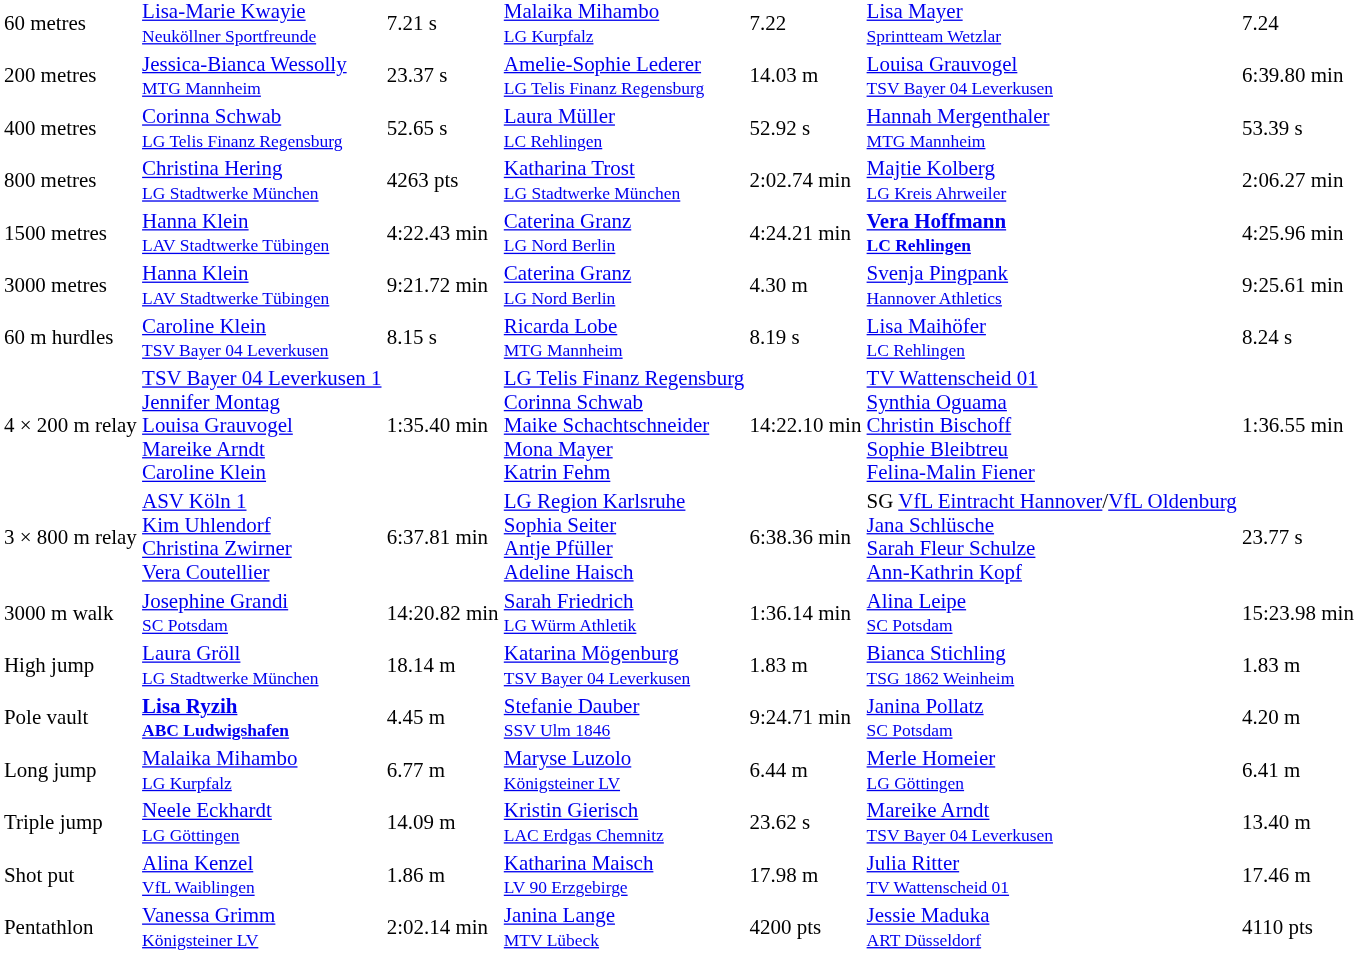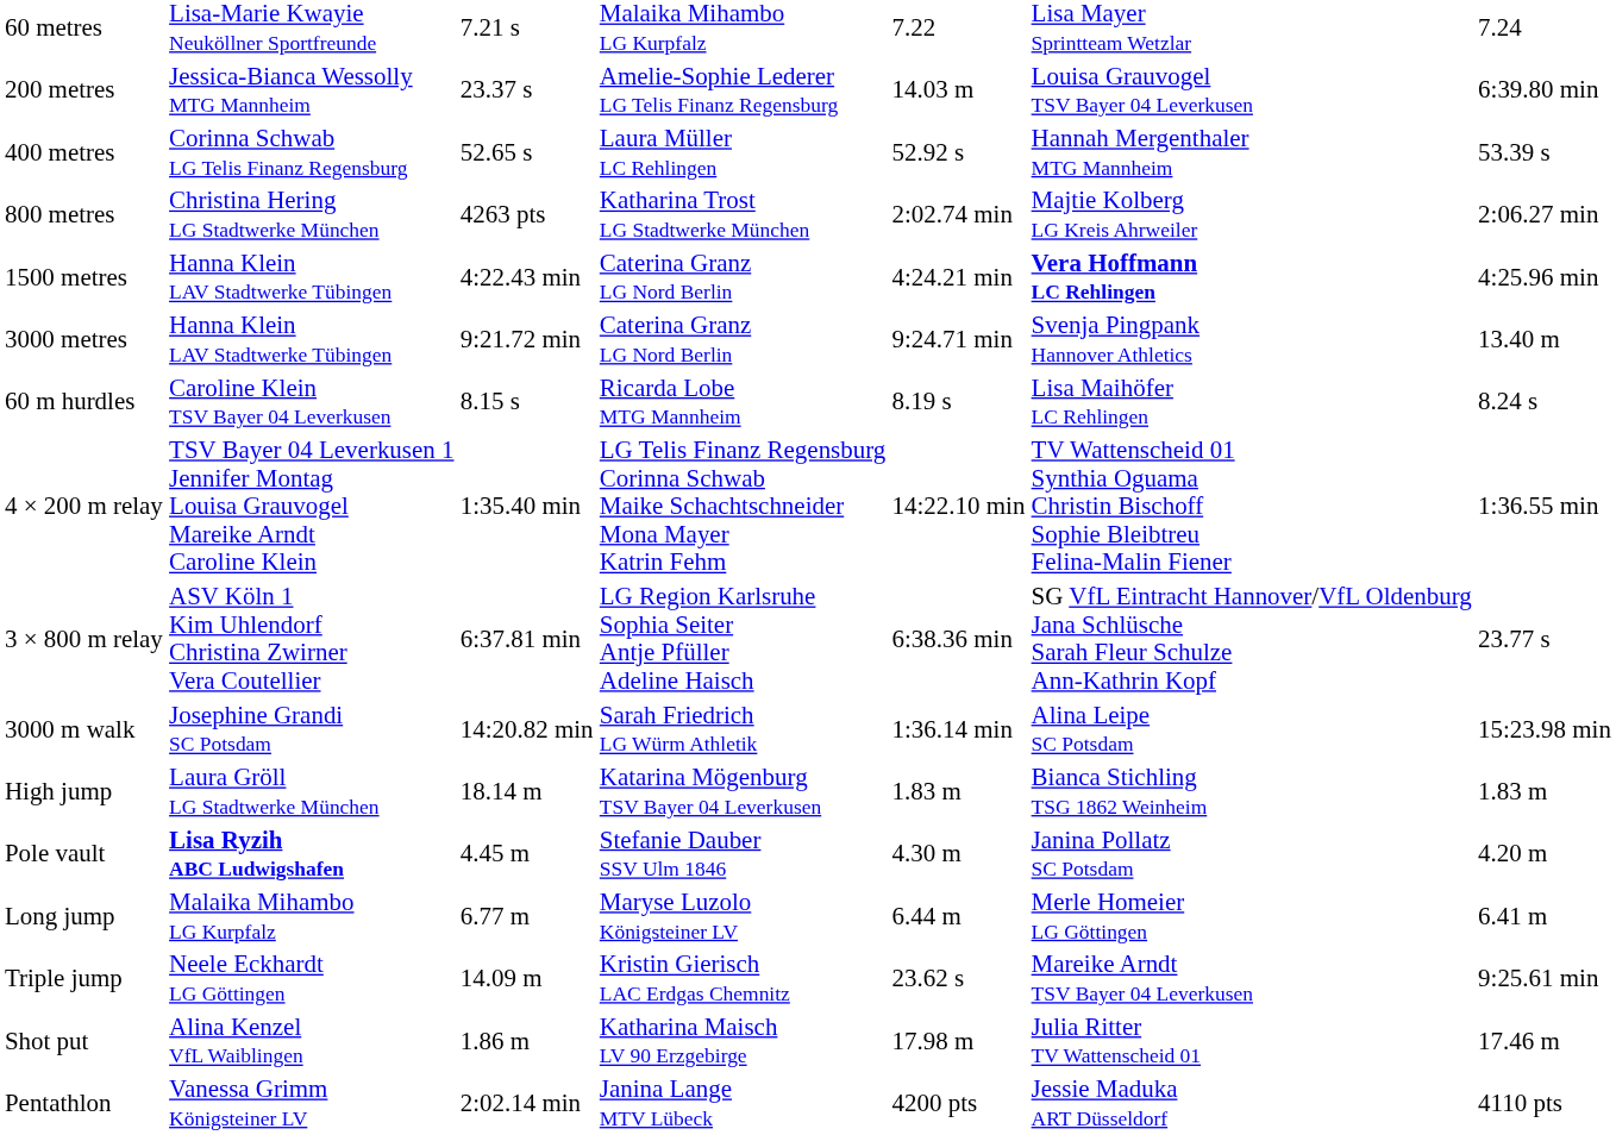3000 metres | column 5: 4.30 m -> 9:24.71 min
3000 metres | column 7: 9:25.61 min -> 13.40 m
Pole vault | column 5: 9:24.71 min -> 4.30 m
Triple jump | column 7: 13.40 m -> 9:25.61 min
